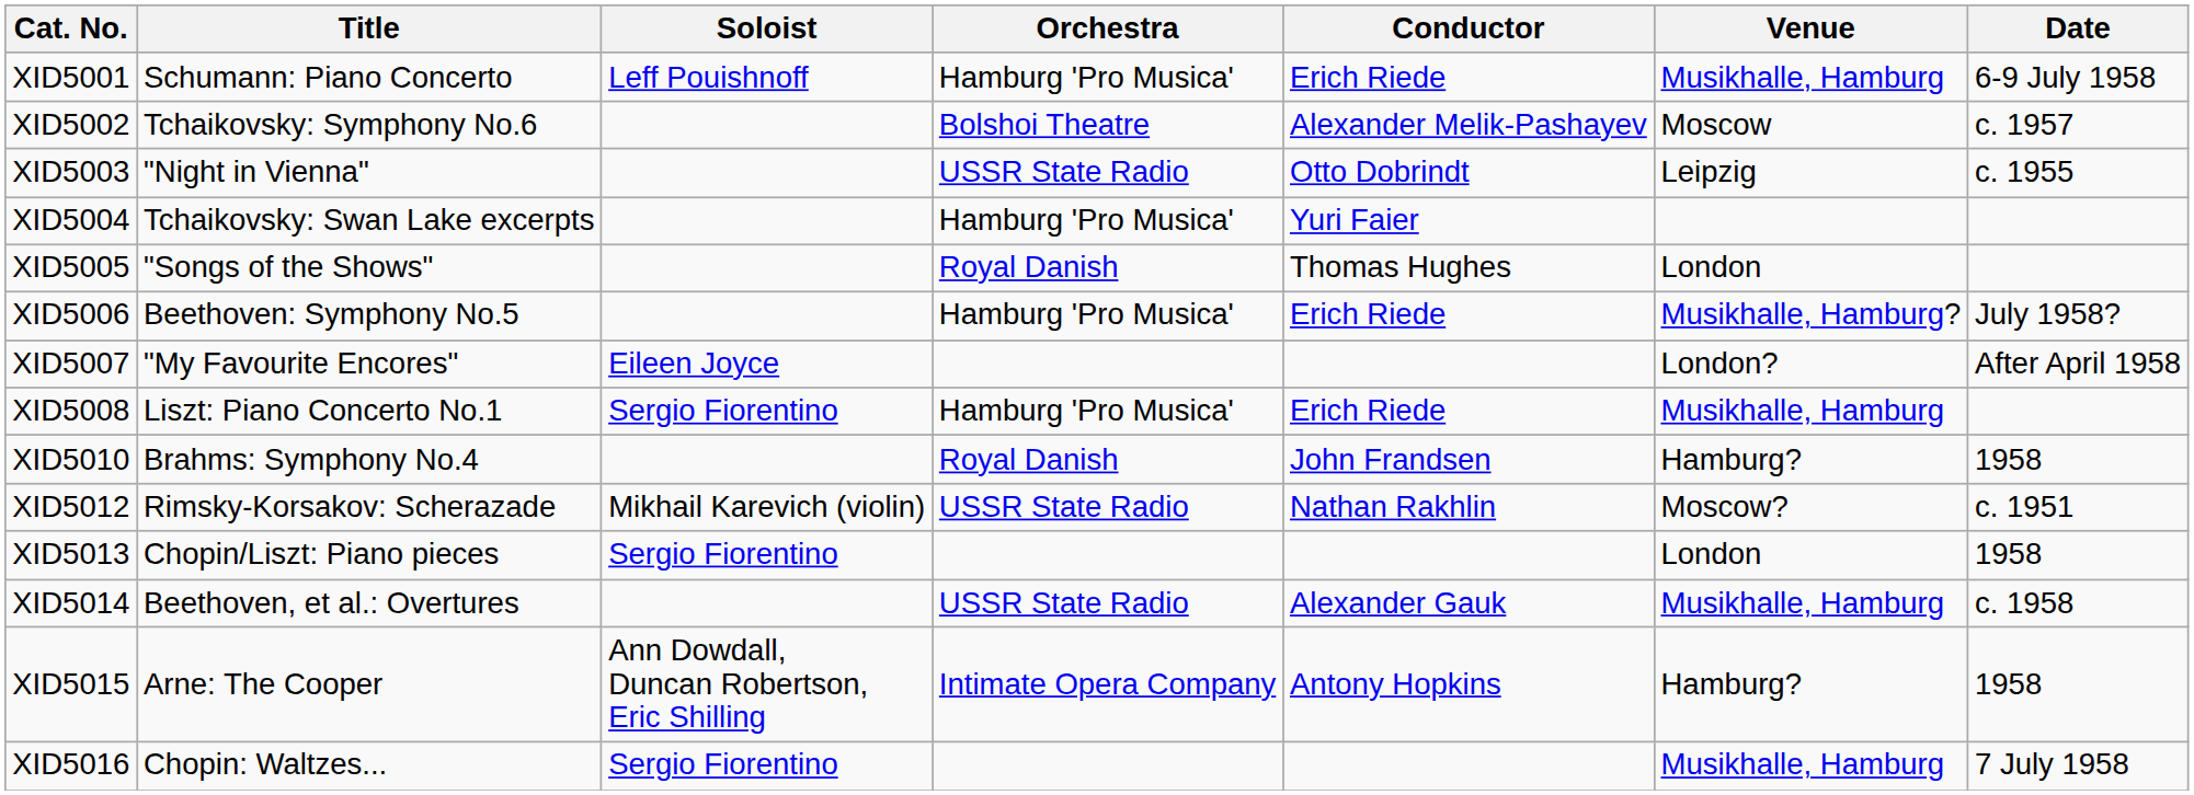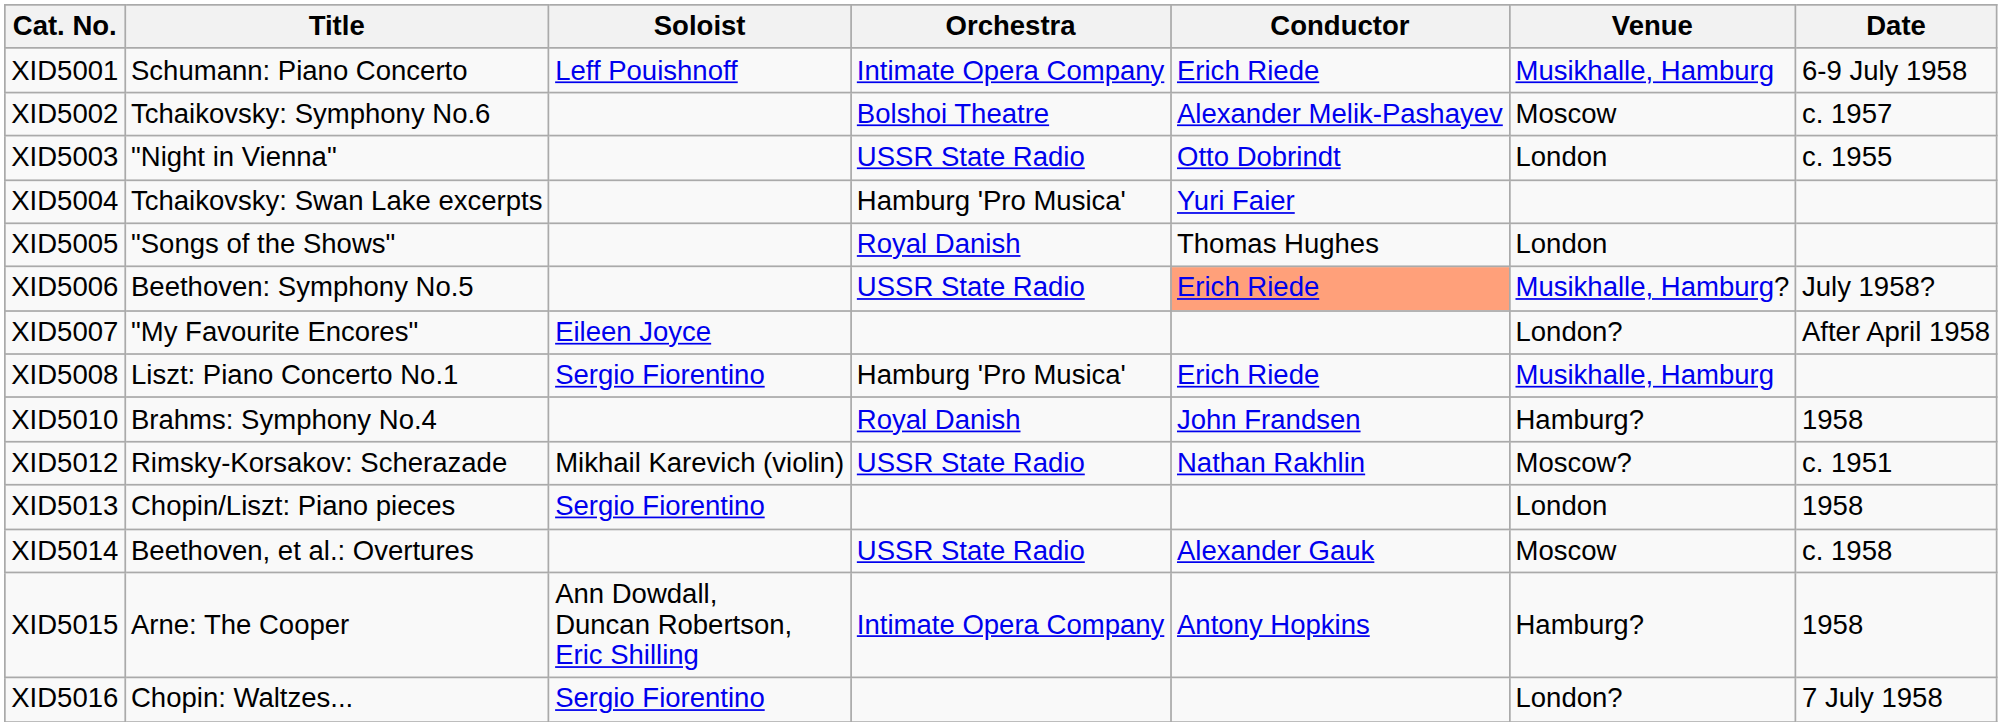XID5001 | Orchestra: Hamburg 'Pro Musica' -> Intimate Opera Company
XID5003 | Venue: Leipzig -> London
XID5006 | Orchestra: Hamburg 'Pro Musica' -> USSR State Radio
XID5006 | Conductor: no background -> lightsalmon background
XID5014 | Venue: Musikhalle, Hamburg -> Moscow
XID5016 | Venue: Musikhalle, Hamburg -> London?
